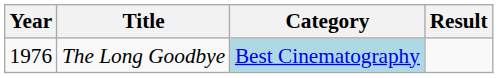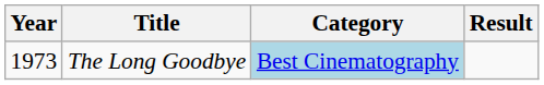The Long Goodbye | Year: 1976 -> 1973
